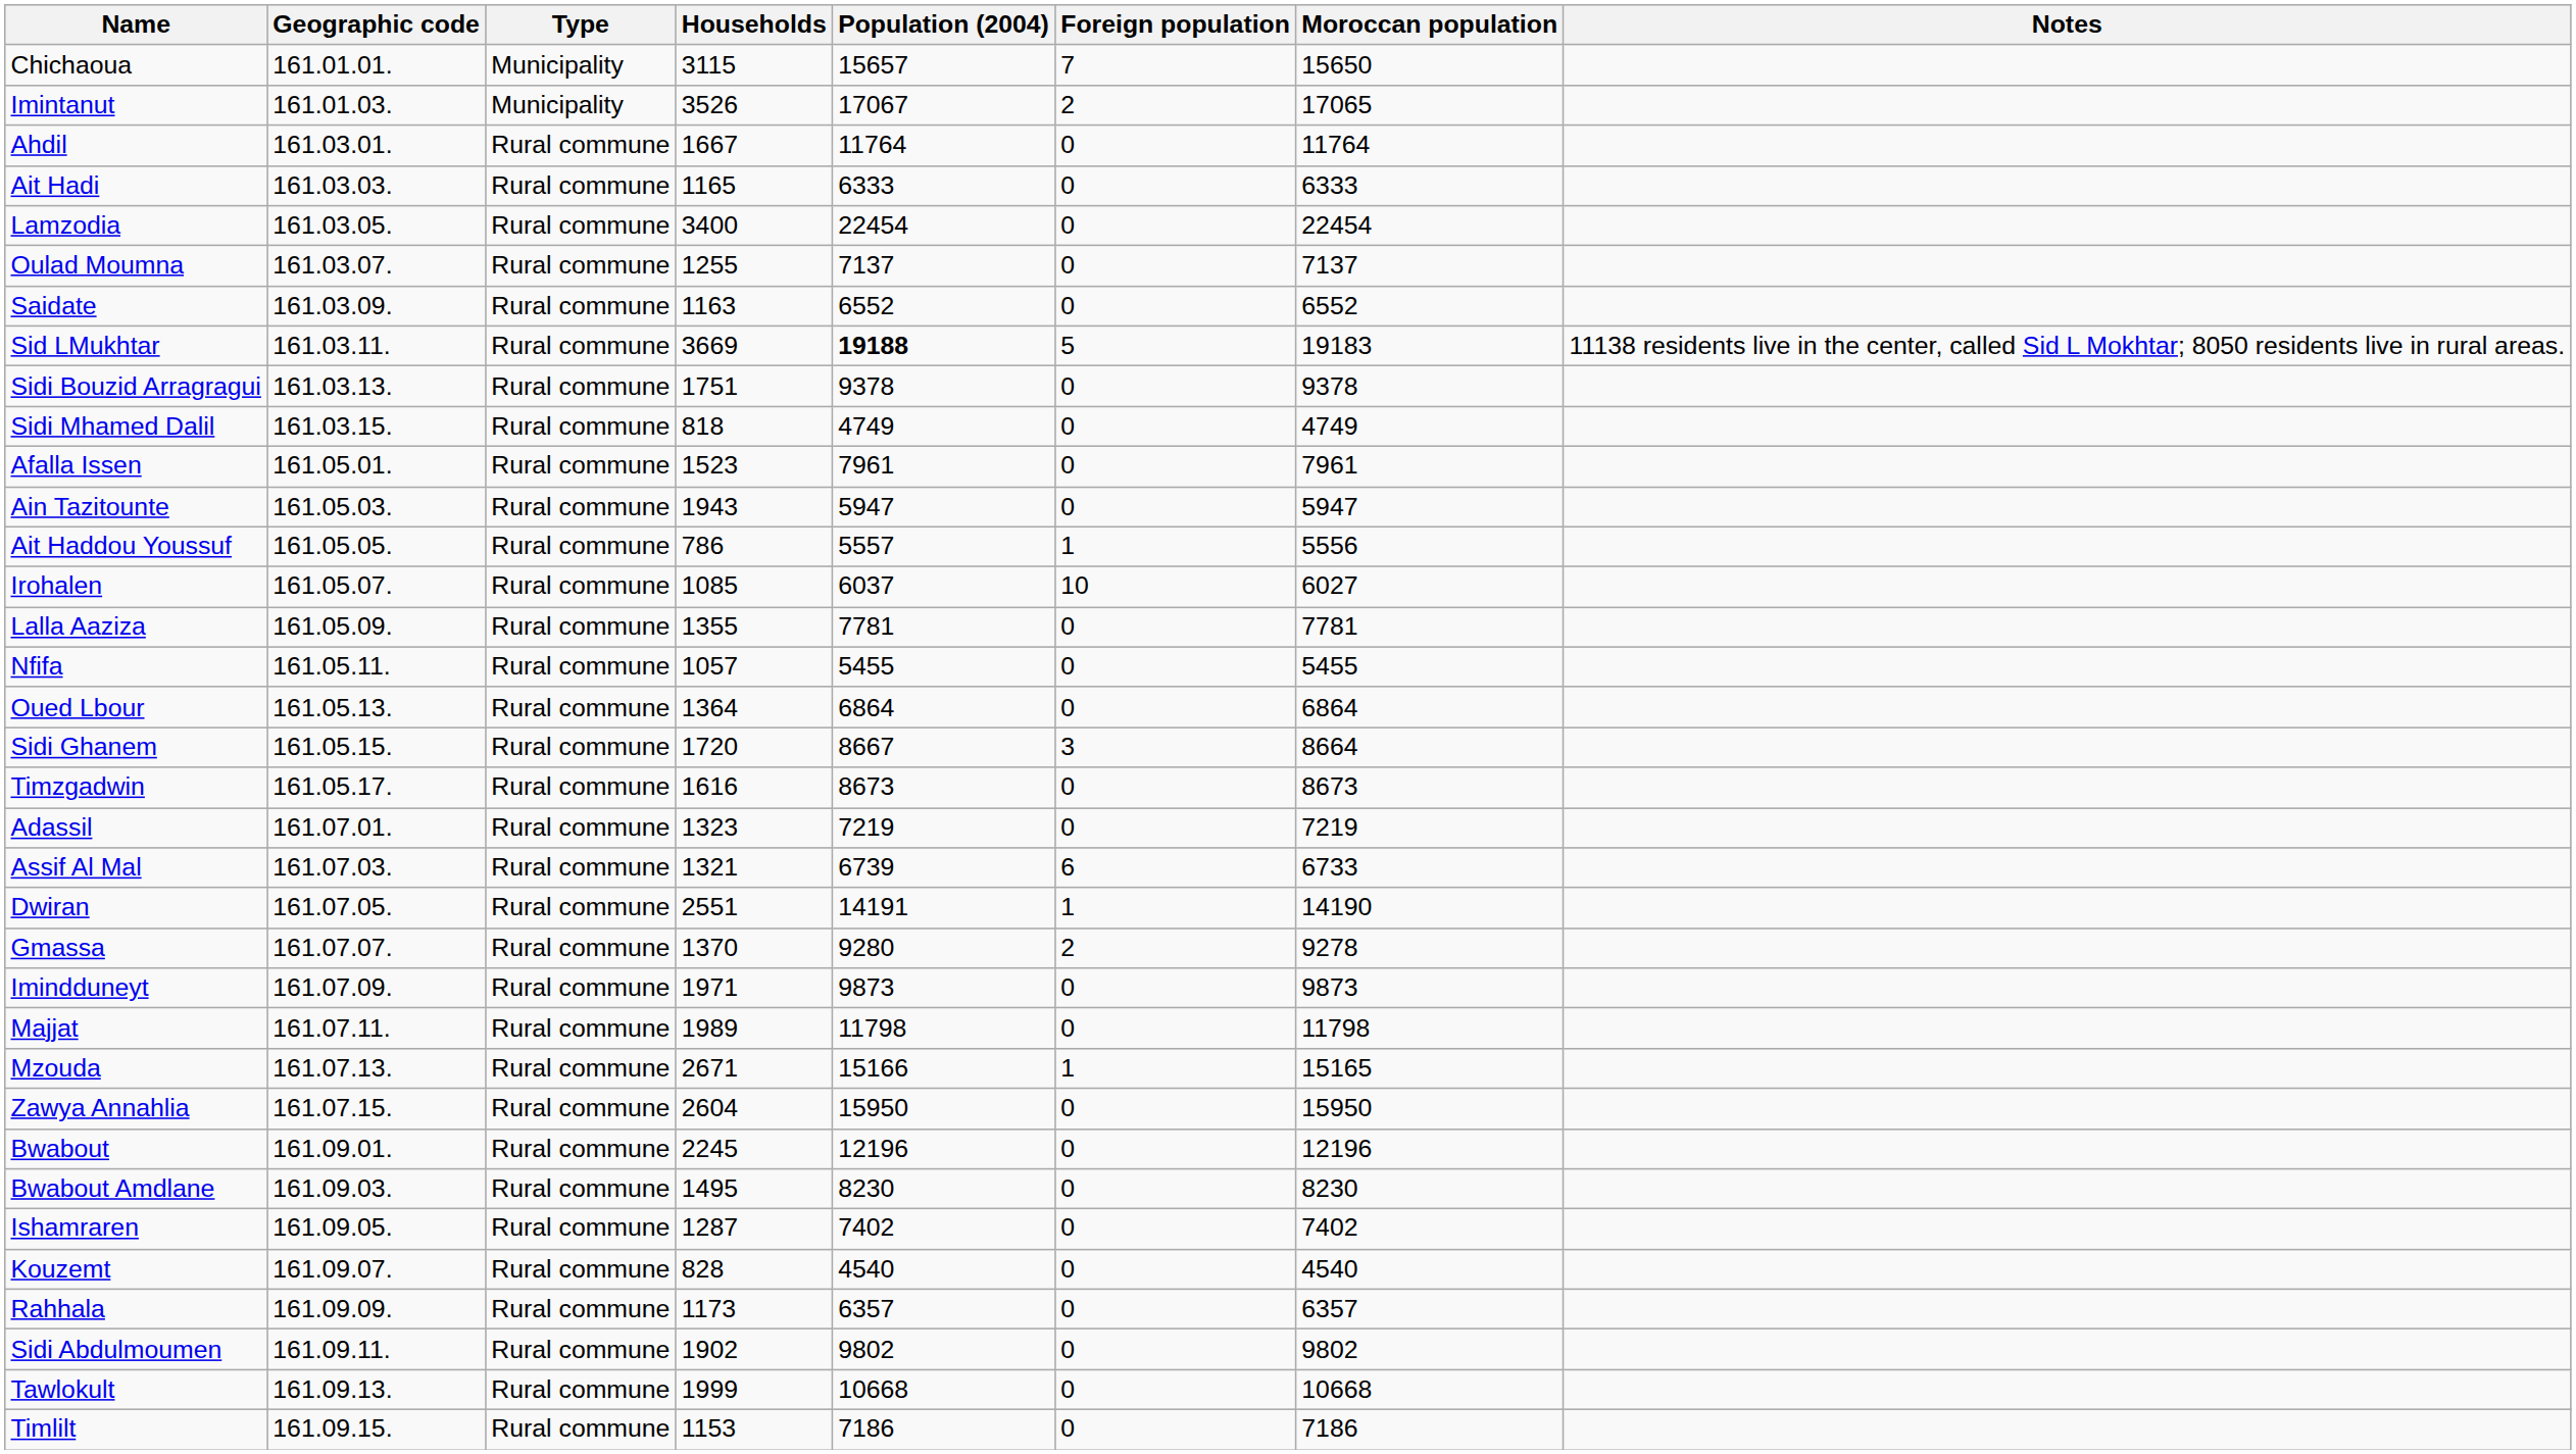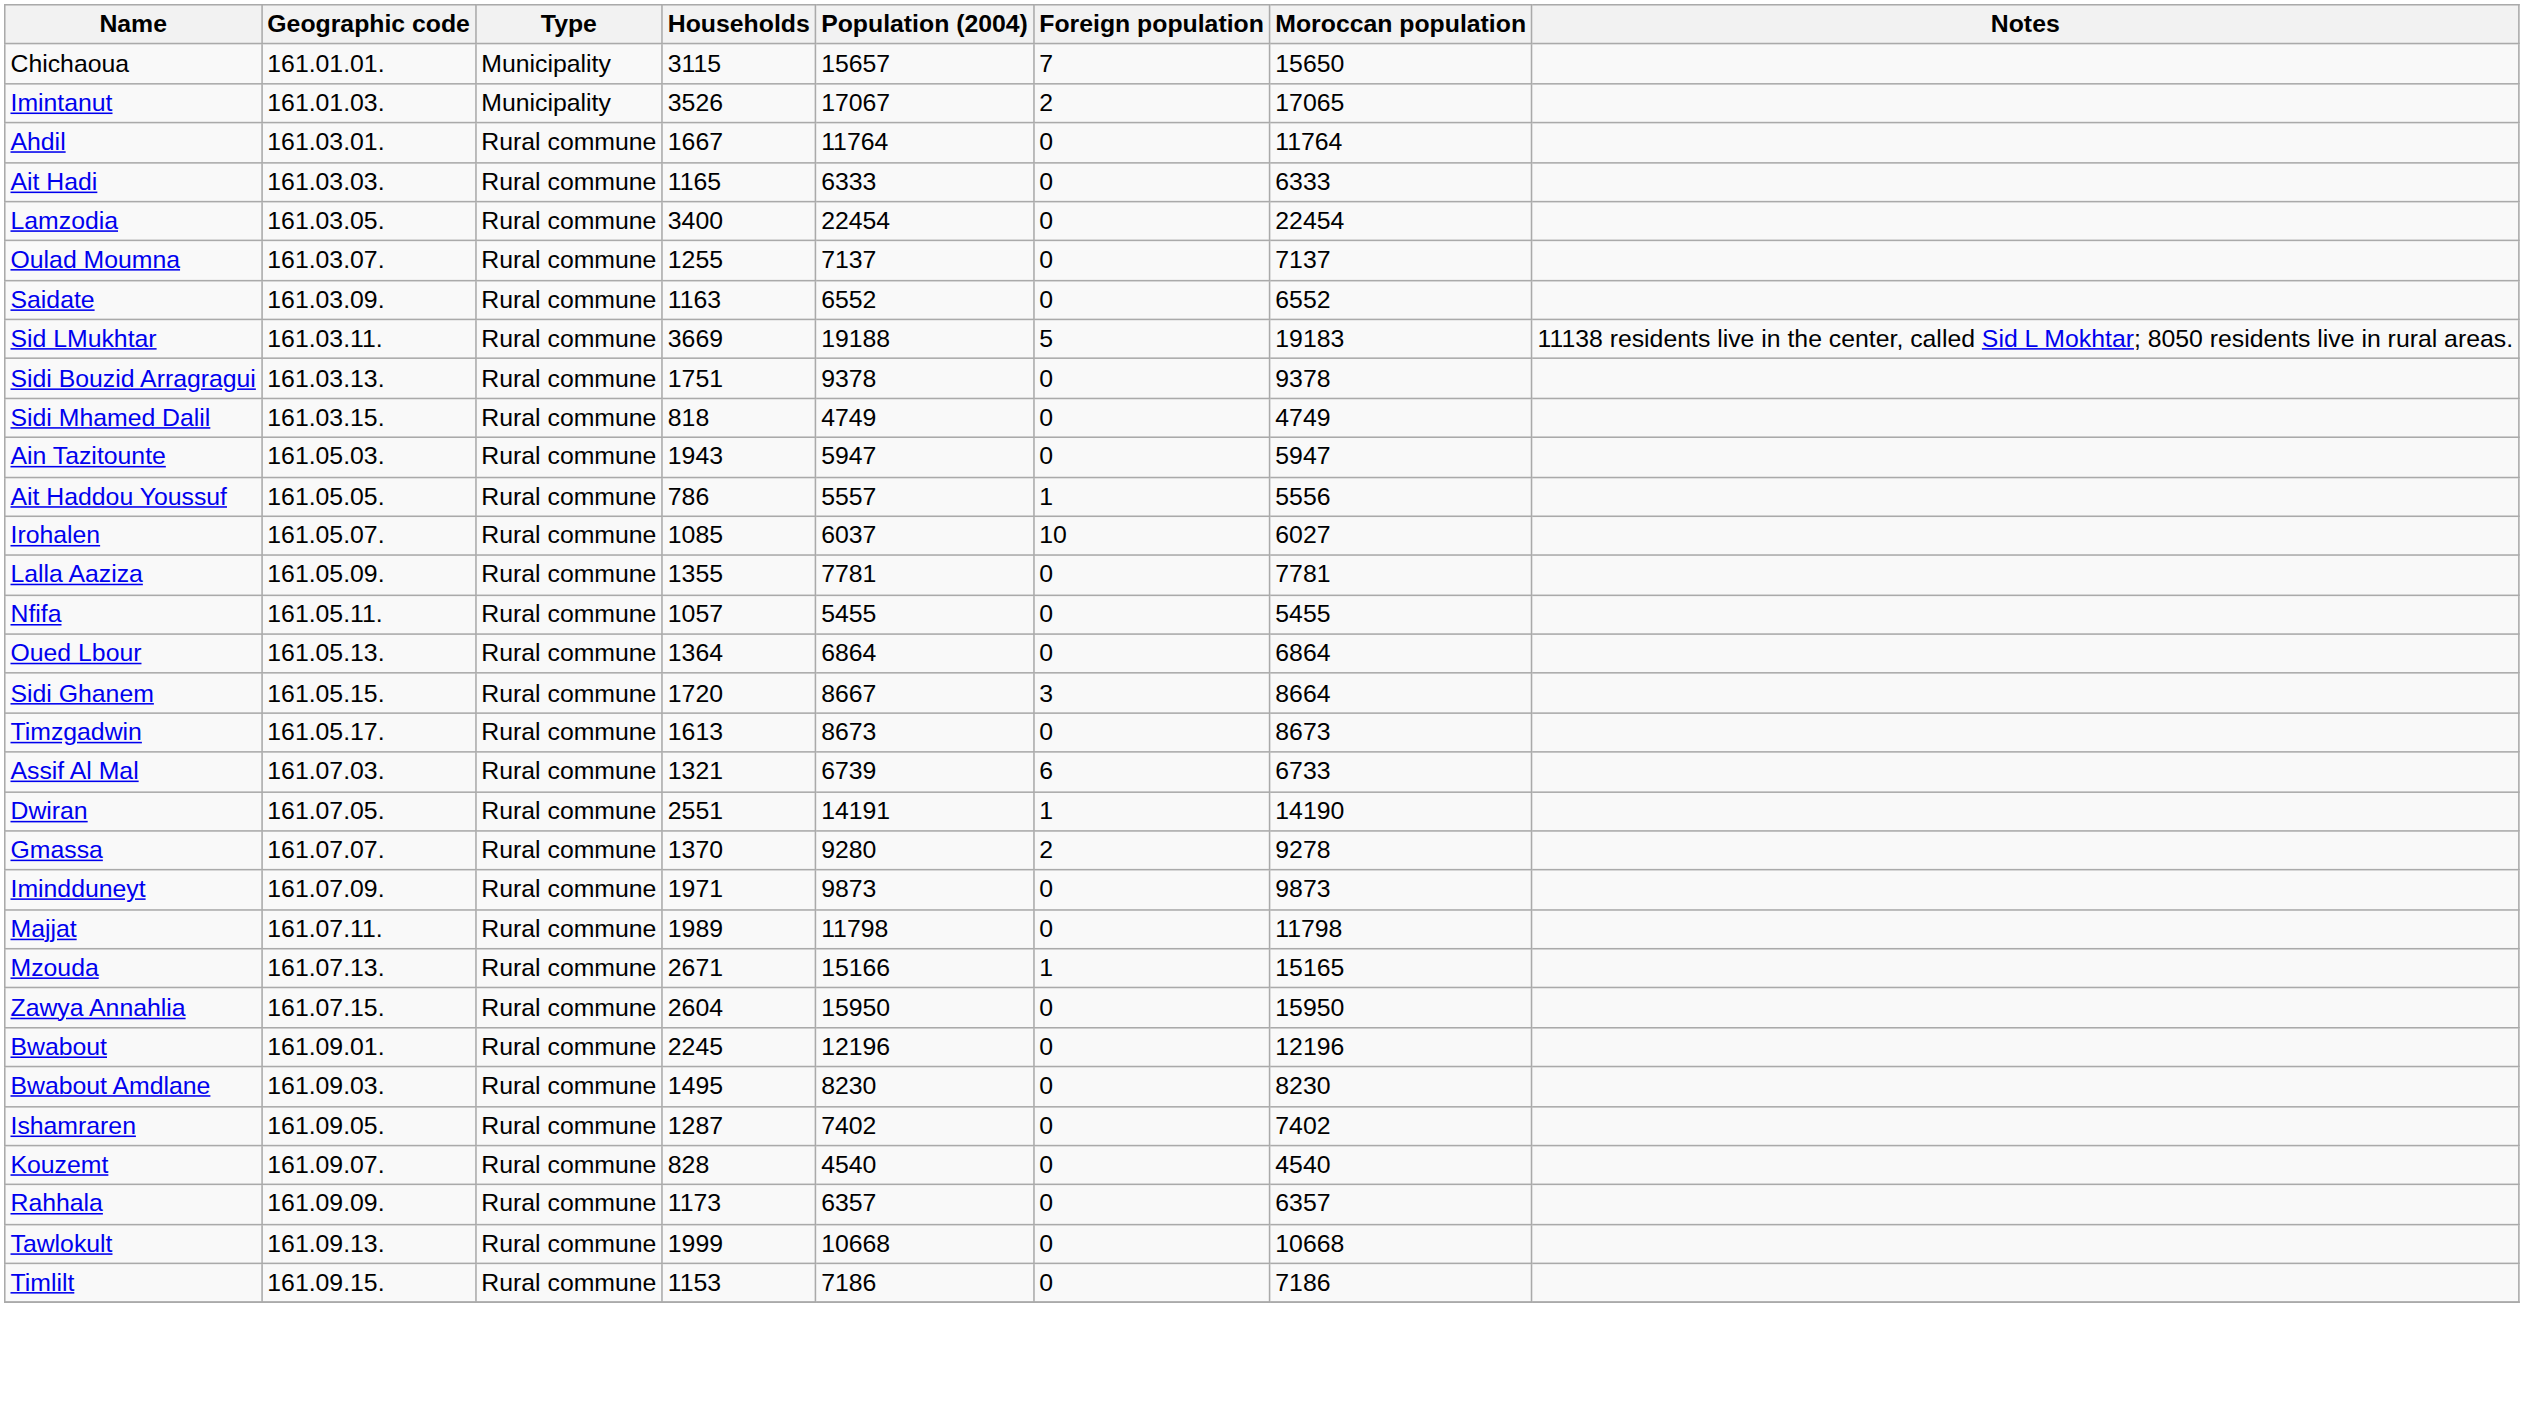Sid LMukhtar | Population (2004): bold -> normal
- row: Afalla Issen | 161.05.01. | Rural commune | 1523 | 7961 | 0 | 7961
Timzgadwin | Households: 1616 -> 1613
- row: Adassil | 161.07.01. | Rural commune | 1323 | 7219 | 0 | 7219
- row: Sidi Abdulmoumen | 161.09.11. | Rural commune | 1902 | 9802 | 0 | 9802
